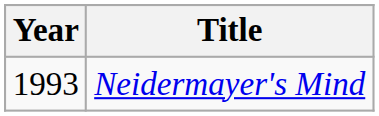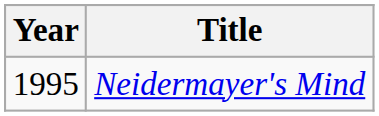Neidermayer's Mind | Year: 1993 -> 1995
